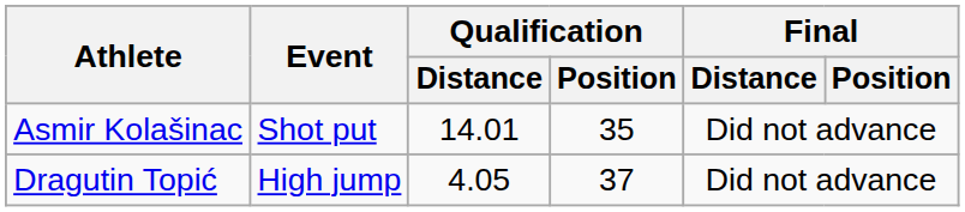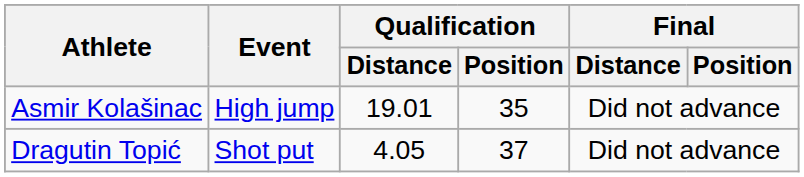Asmir Kolašinac | Event: Shot put -> High jump
Asmir Kolašinac | Qualification / Distance: 14.01 -> 19.01
Dragutin Topić | Event: High jump -> Shot put
